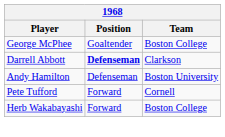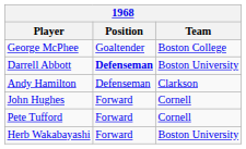Darrell Abbott | Team: Clarkson -> Boston University
Andy Hamilton | Team: Boston University -> Clarkson
+ row: John Hughes | Forward | Cornell
Herb Wakabayashi | Team: Boston College -> Boston University
